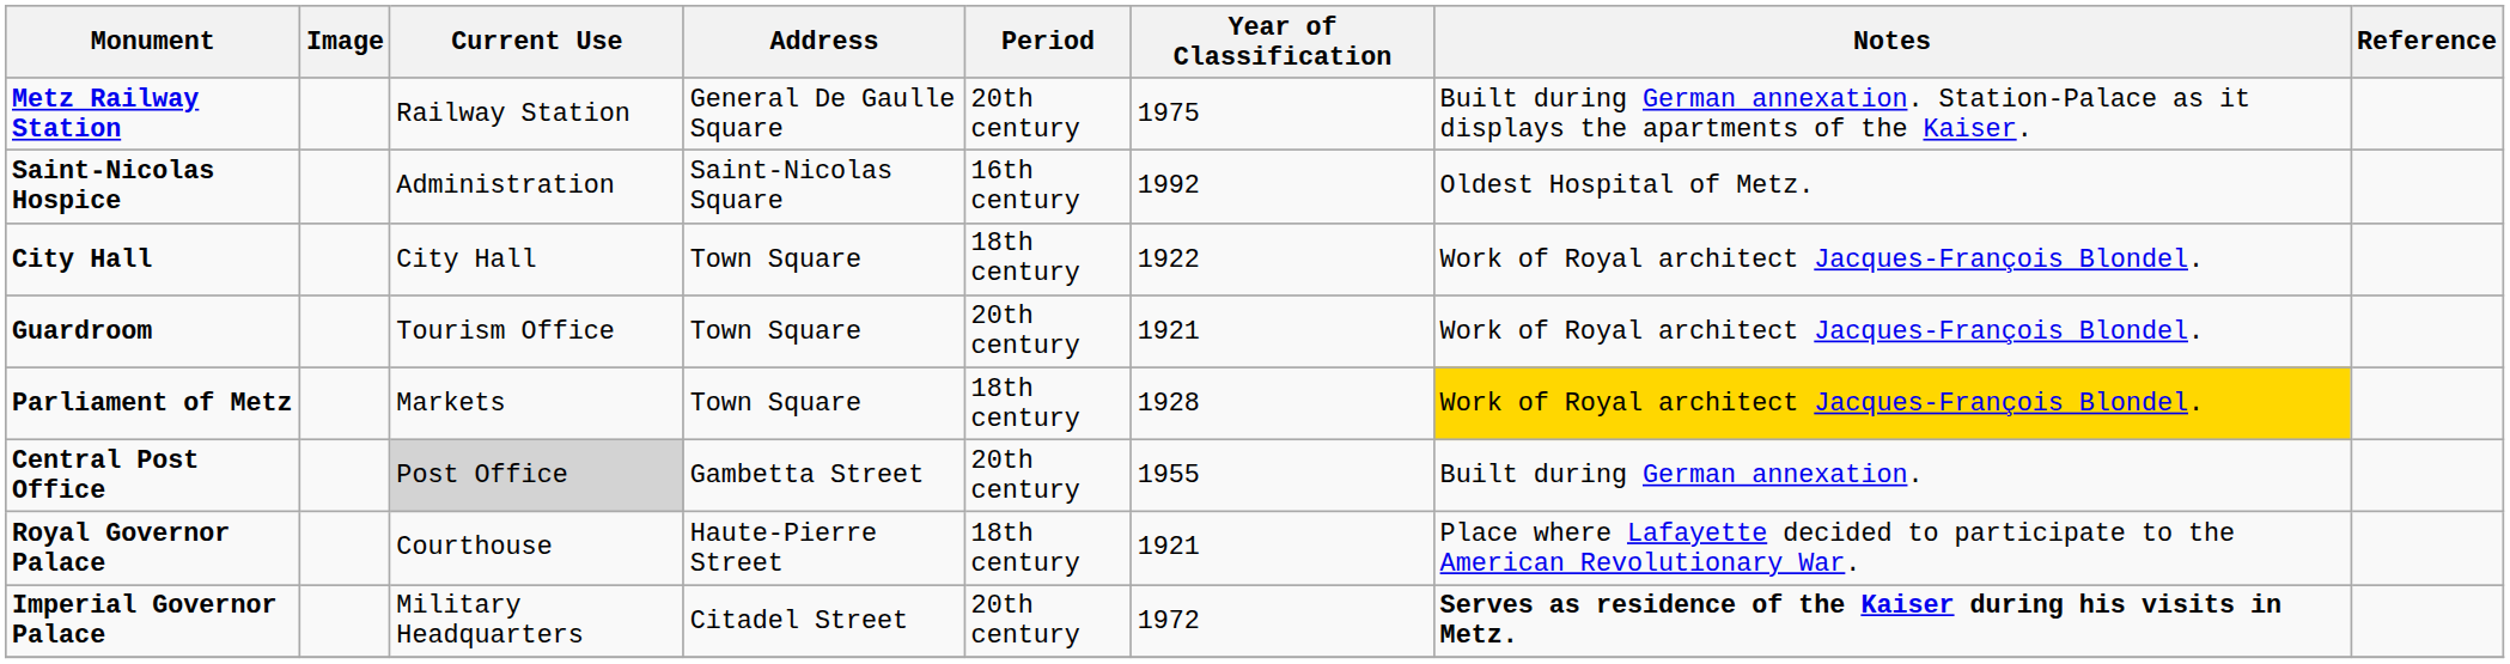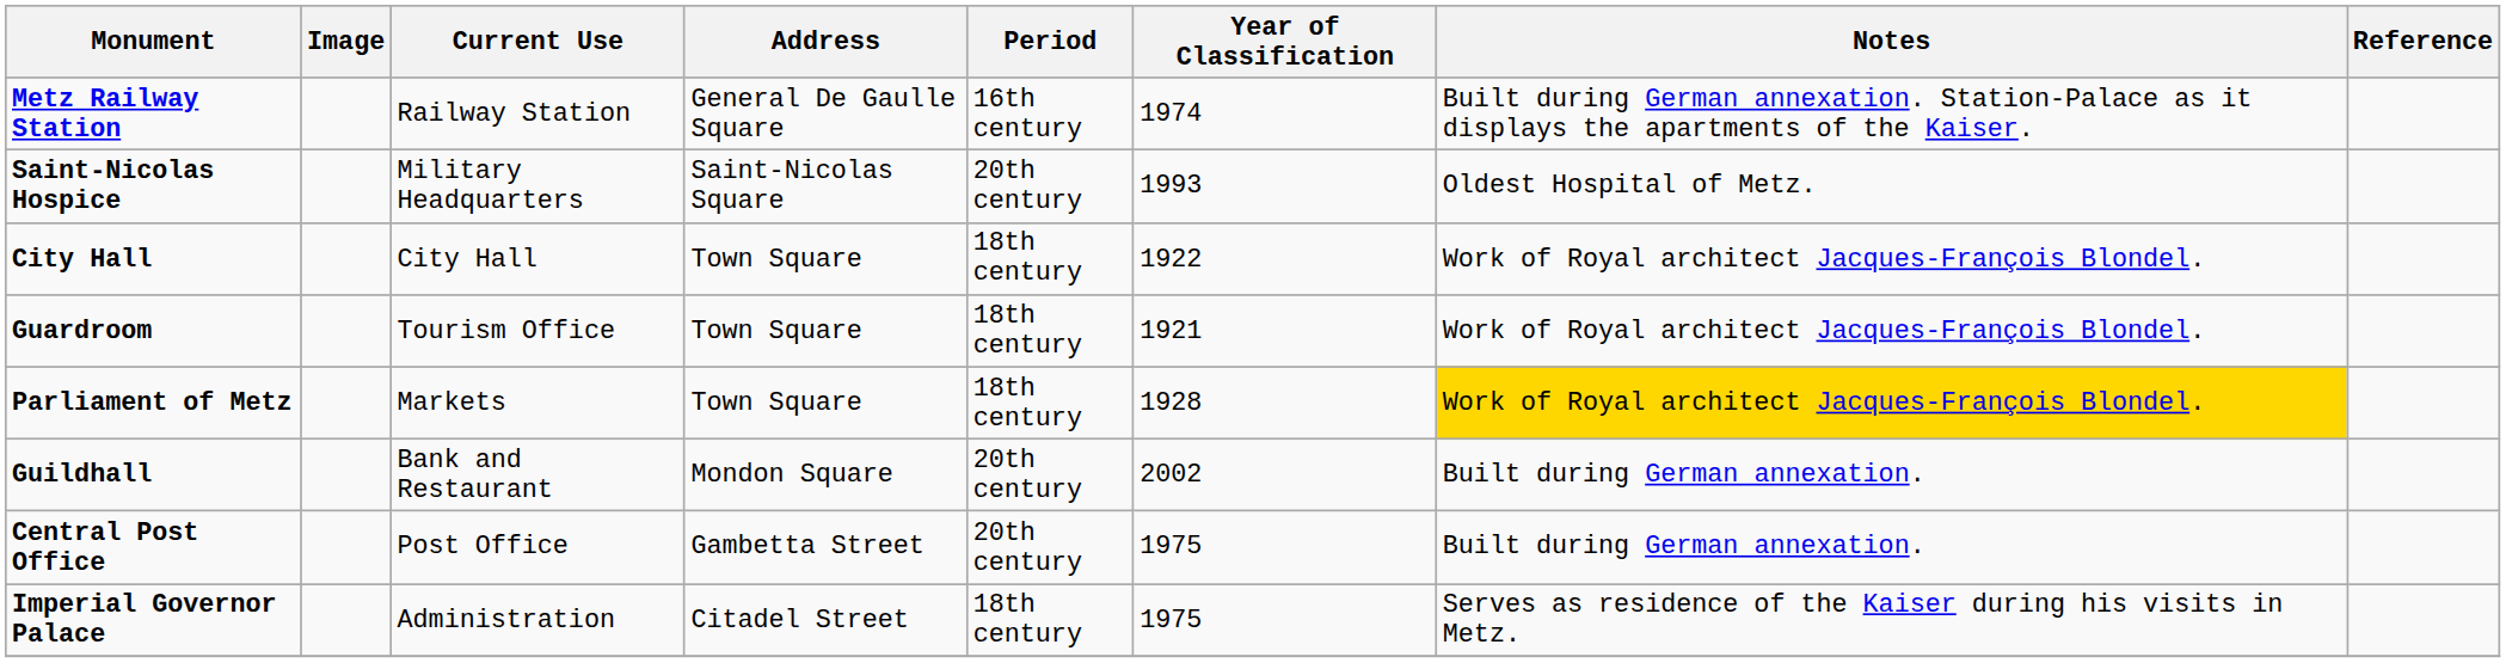Metz Railway Station | Period: 20th century -> 16th century
Metz Railway Station | Year of Classification: 1975 -> 1974
Saint-Nicolas Hospice | Current Use: Administration -> Military Headquarters
Saint-Nicolas Hospice | Period: 16th century -> 20th century
Saint-Nicolas Hospice | Year of Classification: 1992 -> 1993
Guardroom | Period: 20th century -> 18th century
+ row: Guildhall | Bank and Restaurant | Mondon Square | 20th century | 2002 | Built during German annexation.
Central Post Office | Current Use: lightgrey background -> no background
Central Post Office | Year of Classification: 1955 -> 1975
- row: Royal Governor Palace | Courthouse | Haute-Pierre Street | 18th century | 1921 | Place where Lafayette decided to participate to the American Revolutionary War.
Imperial Governor Palace | Current Use: Military Headquarters -> Administration
Imperial Governor Palace | Period: 20th century -> 18th century
Imperial Governor Palace | Year of Classification: 1972 -> 1975
Imperial Governor Palace | Notes: bold -> normal
